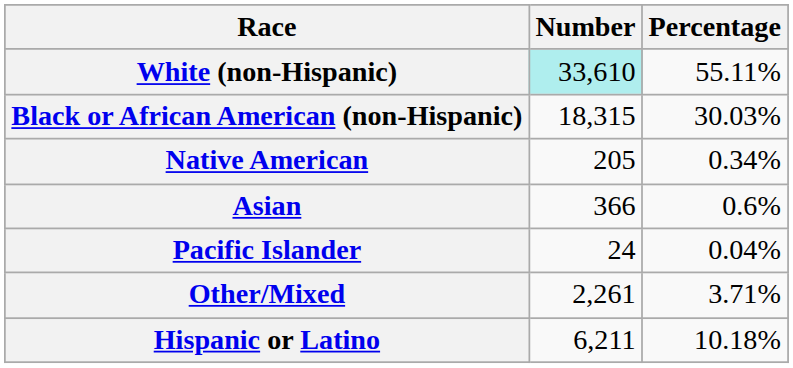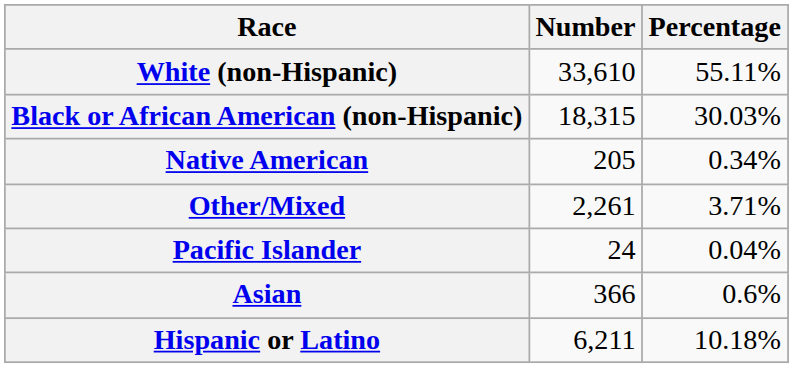White (non-Hispanic) | Number: paleturquoise background -> no background
rows swapped: Asian <-> Other/Mixed
